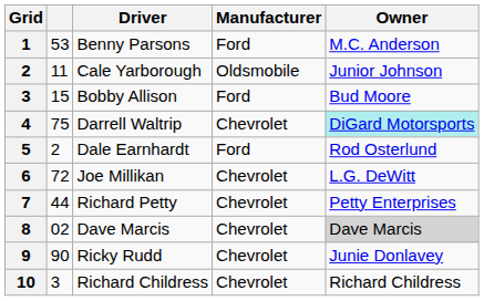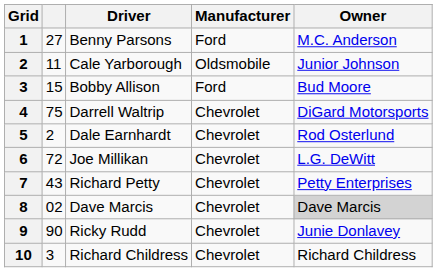1 | column 2: 53 -> 27
4 | Owner: paleturquoise background -> no background
5 | Manufacturer: Ford -> Chevrolet
7 | column 2: 44 -> 43
